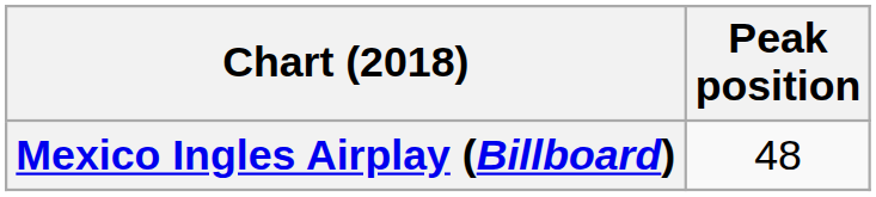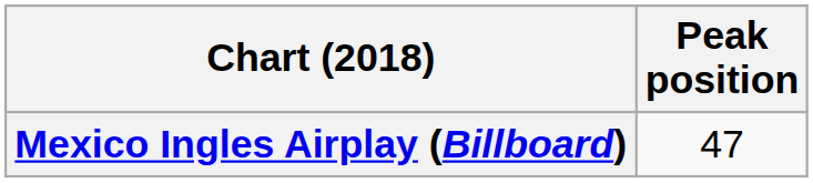Mexico Ingles Airplay (Billboard) | Peak position: 48 -> 47
